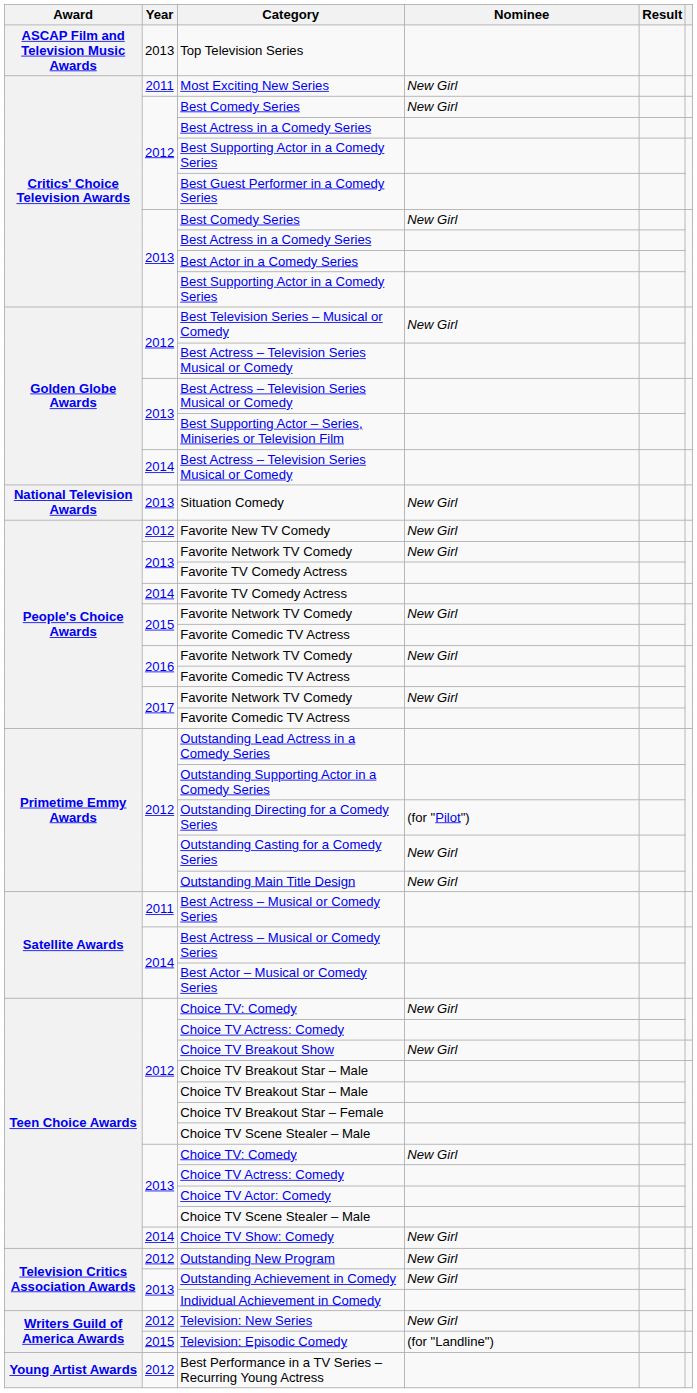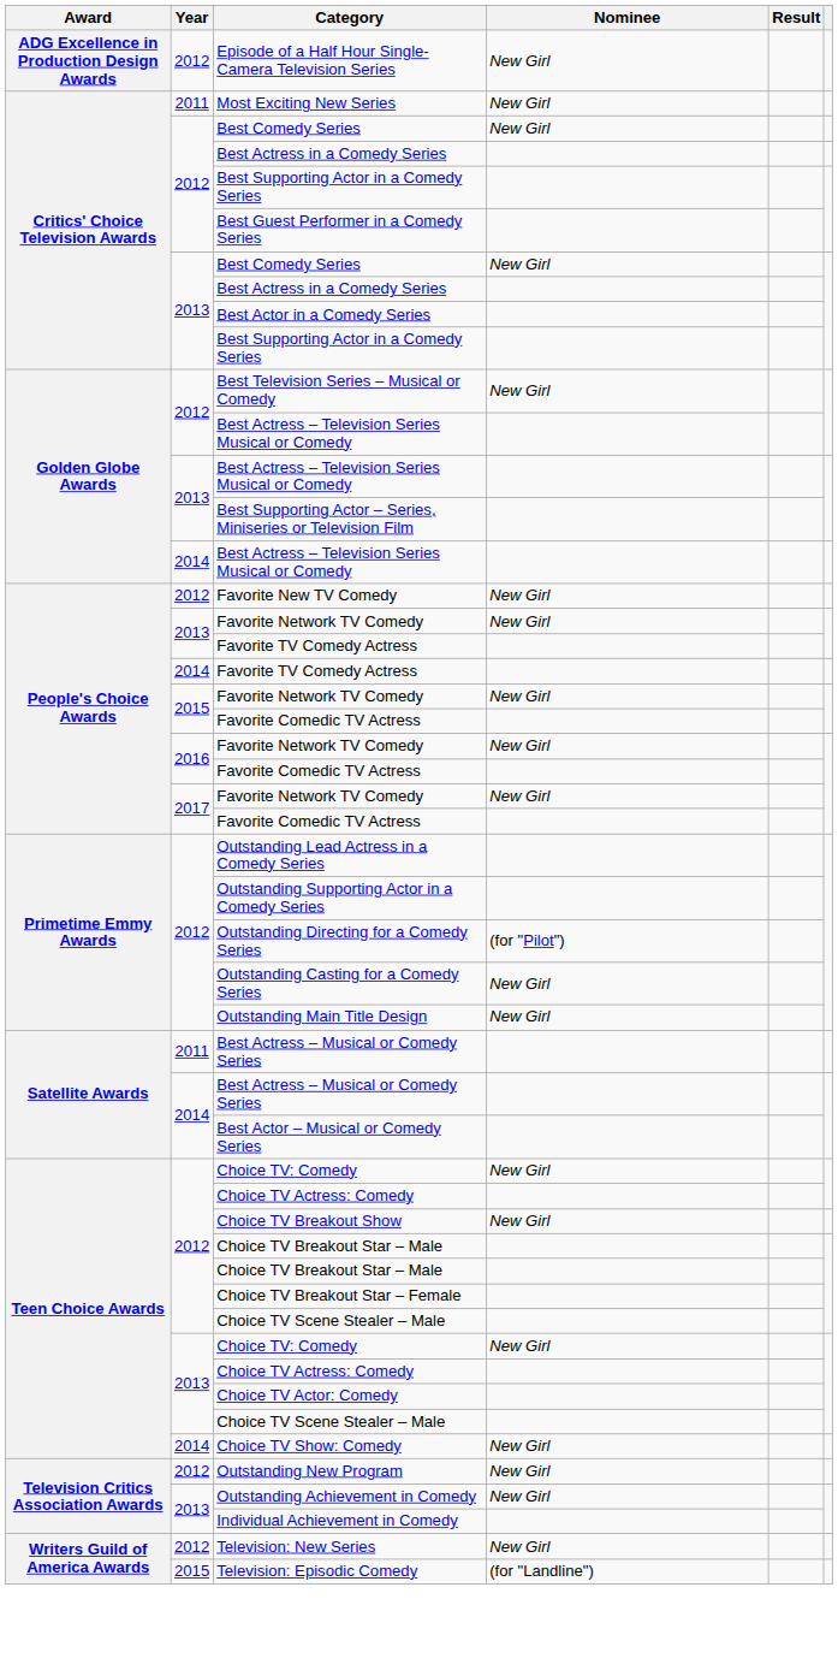+ row: ADG Excellence in Production Design Awards | 2012 | Episode of a Half Hour Single-Camera Television Series | New Girl
- row: ASCAP Film and Television Music Awards | 2013 | Top Television Series
- row: National Television Awards | 2013 | Situation Comedy | New Girl
- row: Young Artist Awards | 2012 | Best Performance in a TV Series – Recurring Young Actress
